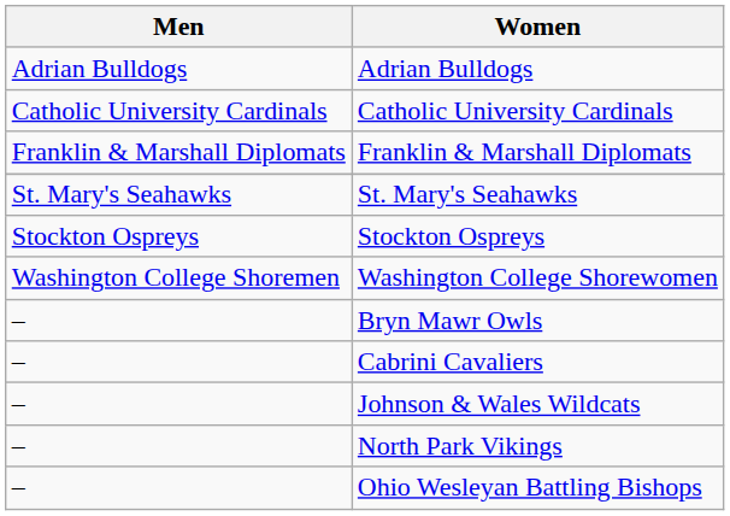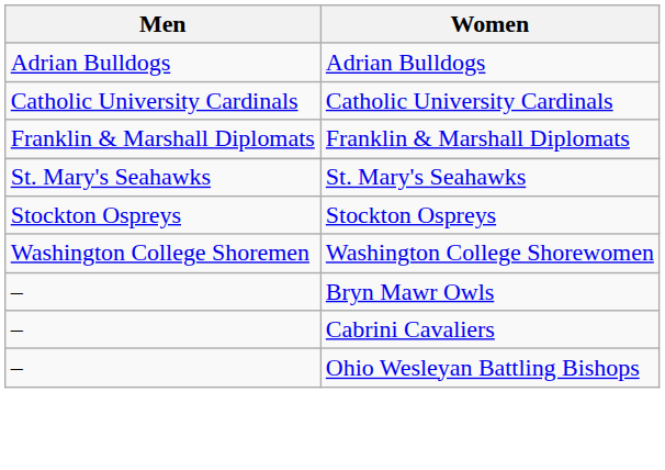- row: – | Johnson & Wales Wildcats
- row: – | North Park Vikings
